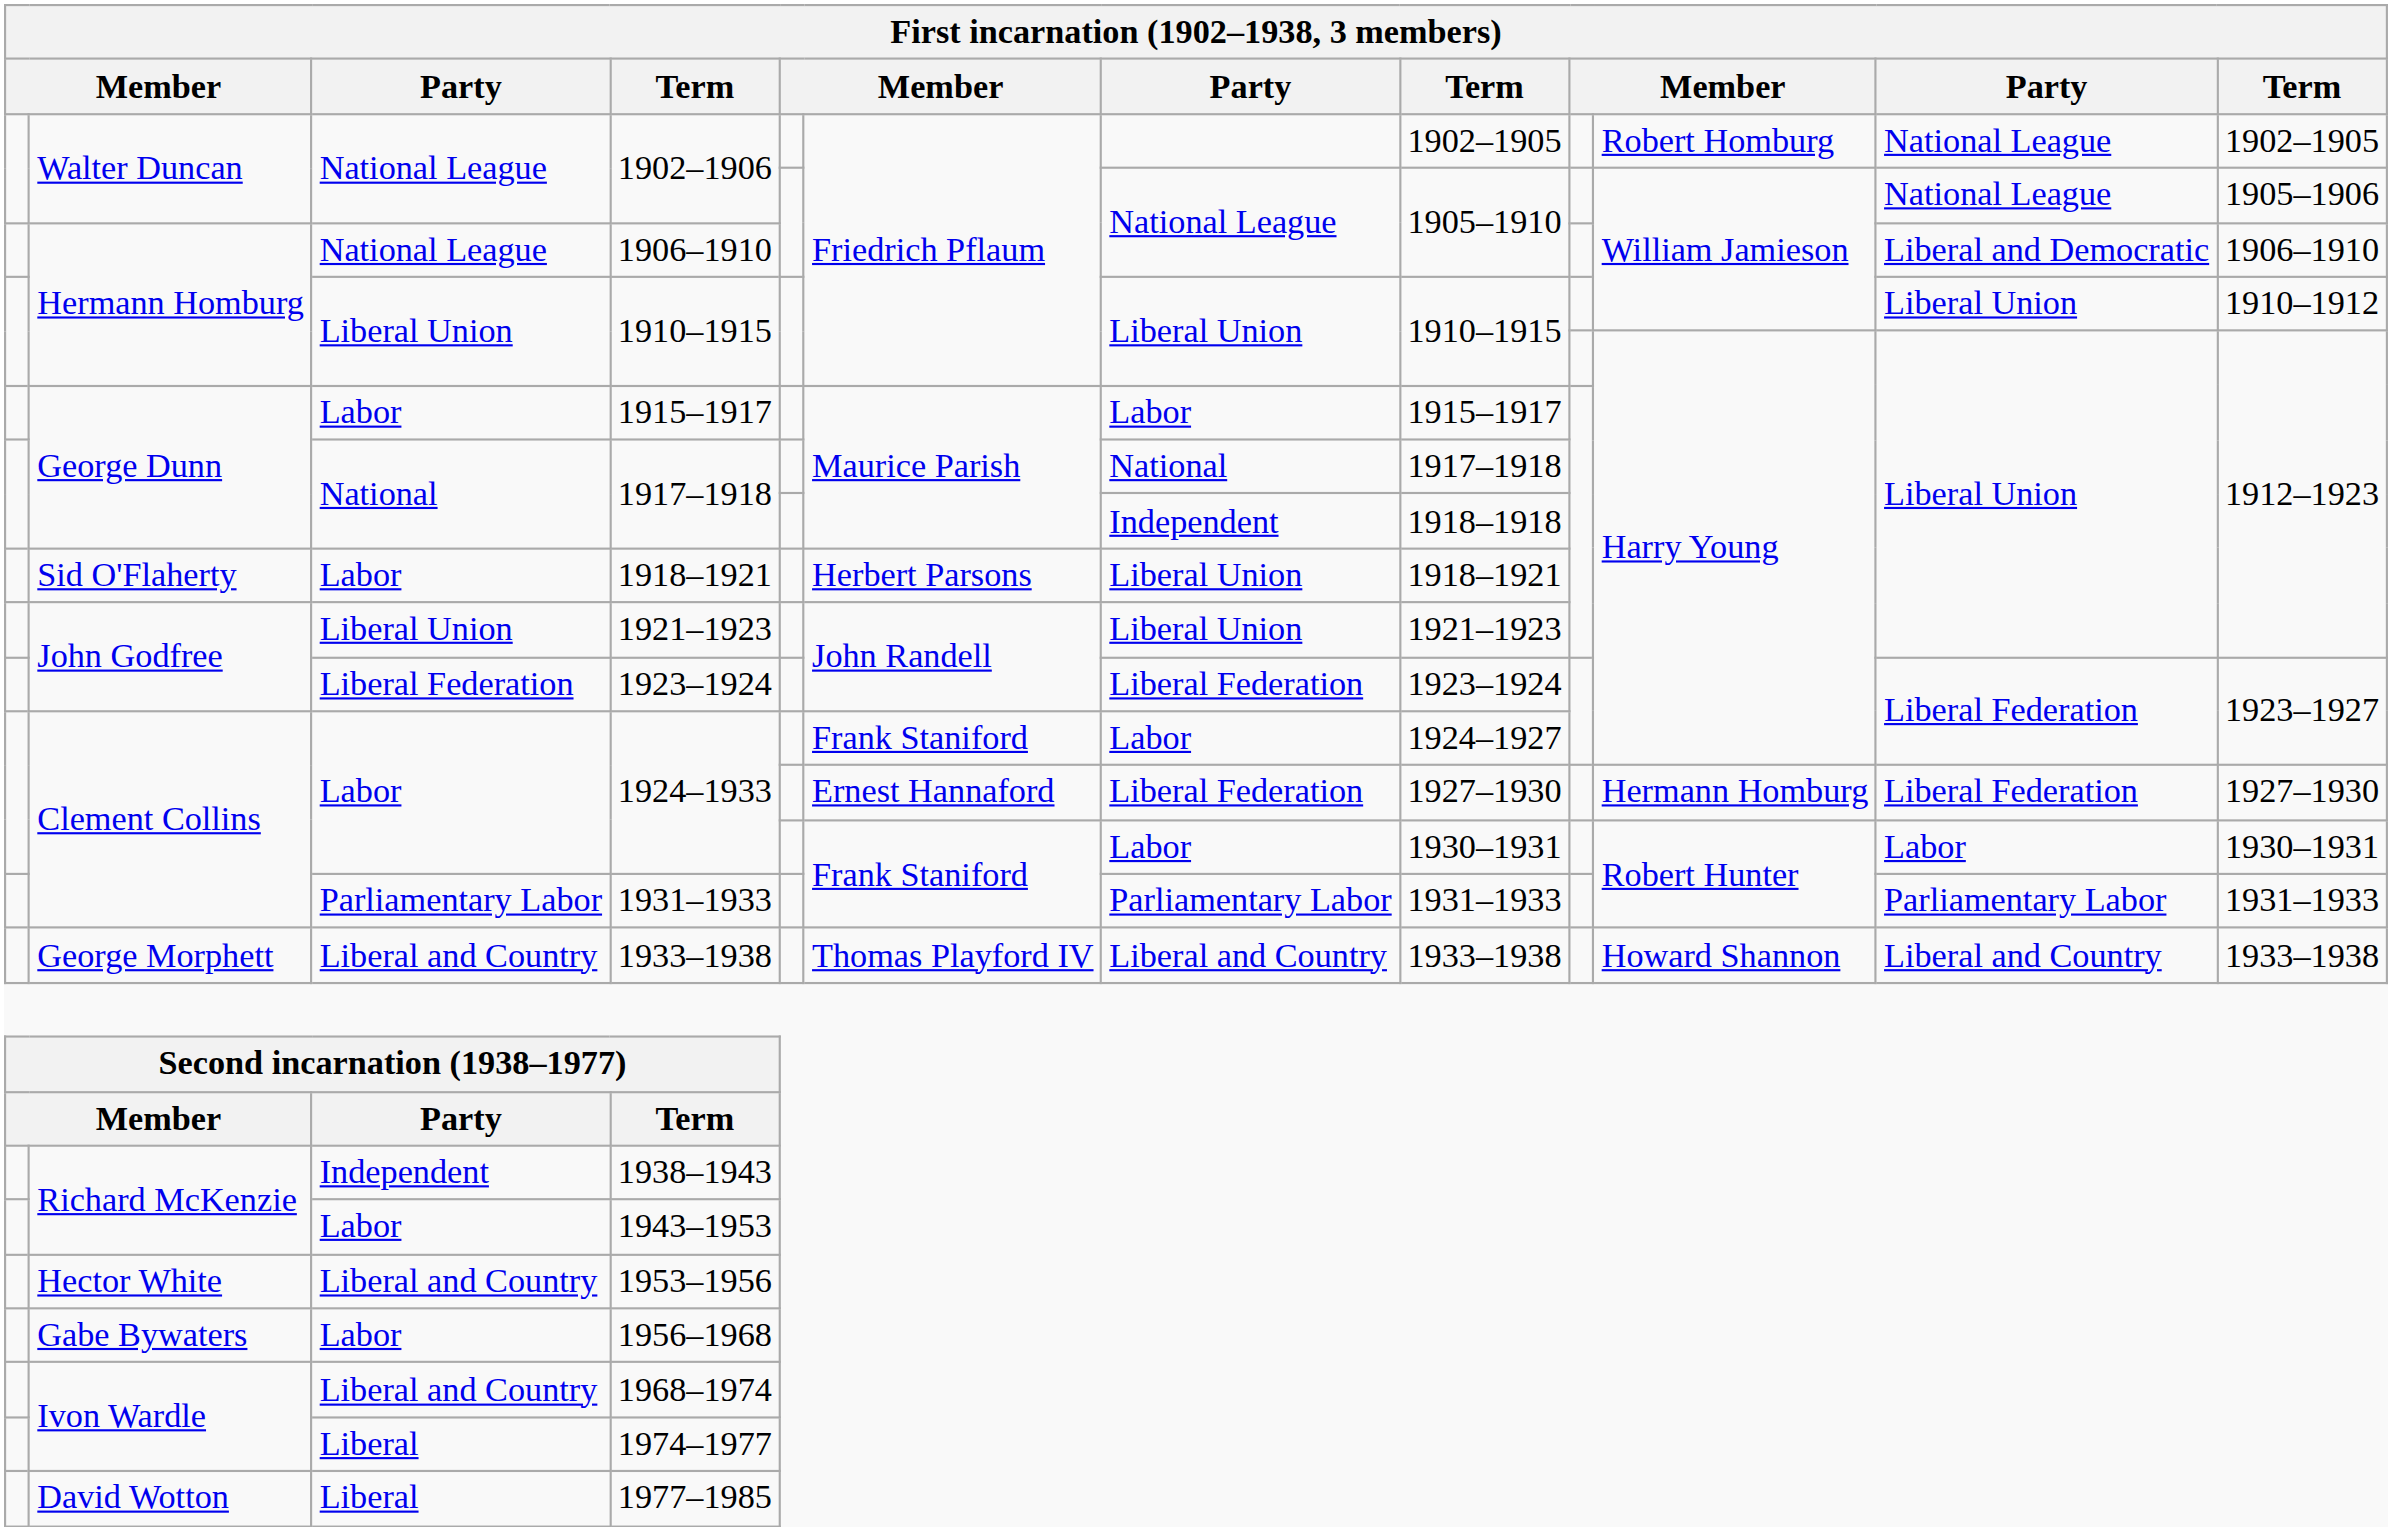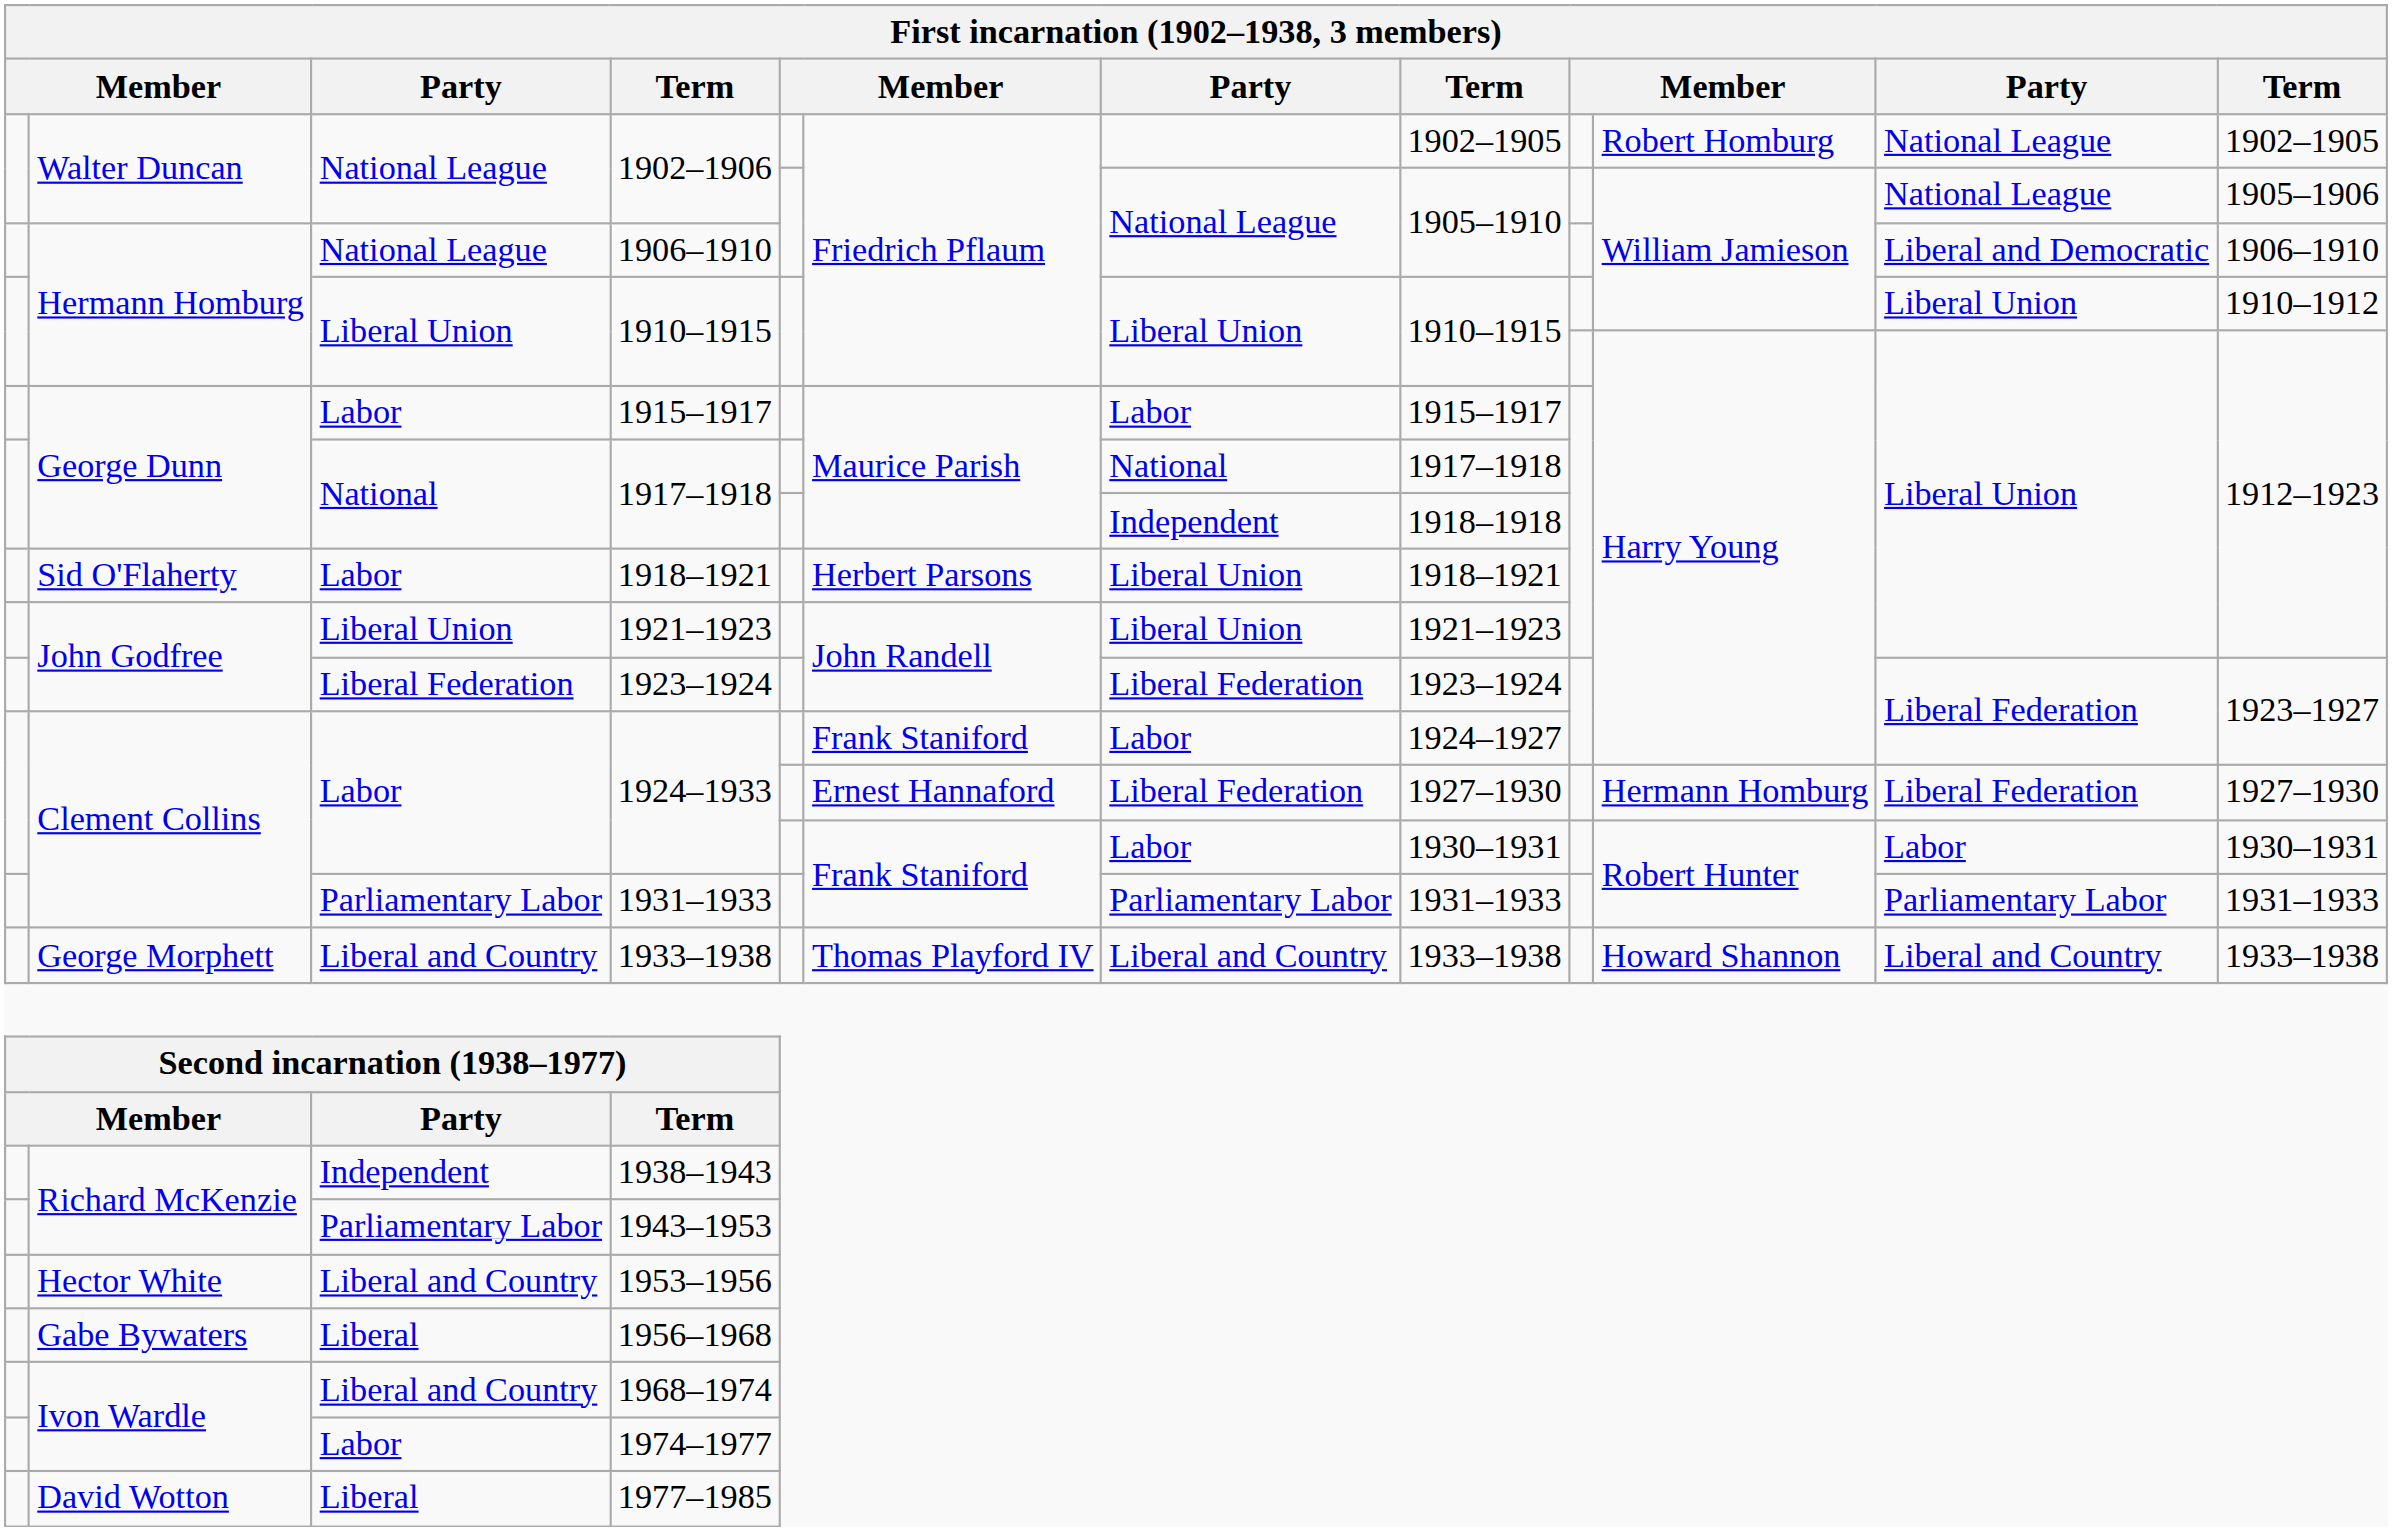1943–1953 | column 3: Labor -> Parliamentary Labor
1956–1968 | column 3: Labor -> Liberal
1974–1977 | column 3: Liberal -> Labor
